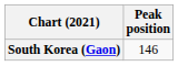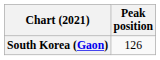South Korea (Gaon) | Peak position: 146 -> 126
